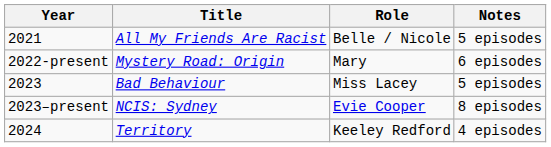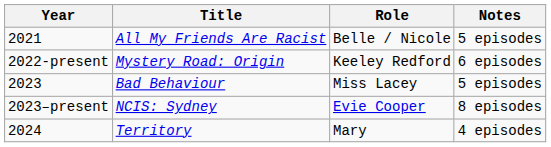Mystery Road: Origin | Role: Mary -> Keeley Redford
Territory | Role: Keeley Redford -> Mary
